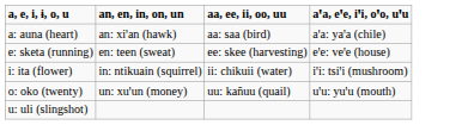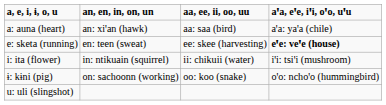e: sketa (running) | aꞌa, eꞌe, iꞌi, oꞌo, uꞌu: normal -> bold
+ row: ɨ: kɨni (pig) | on: sachoonn (working) | oo: koo (snake) | oꞌo: nchoꞌo (hummingbird)
- row: o: oko (twenty) | un: xuꞌun (money) | uu: kañuu (quail) | uꞌu: yuꞌu (mouth)
